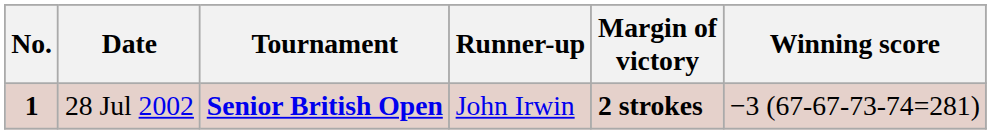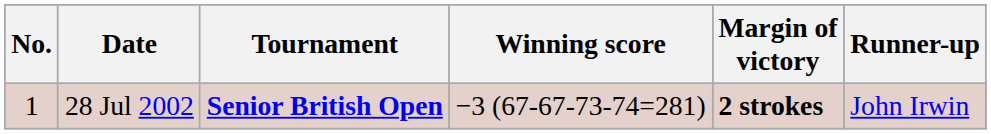columns swapped: Winning score <-> Runner-up
28 Jul 2002 | No.: bold -> normal
